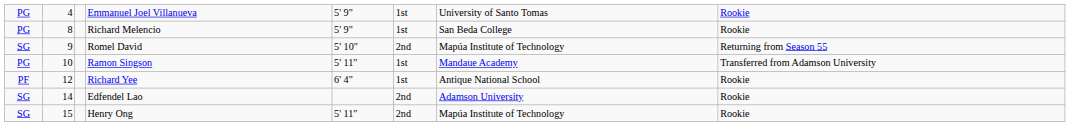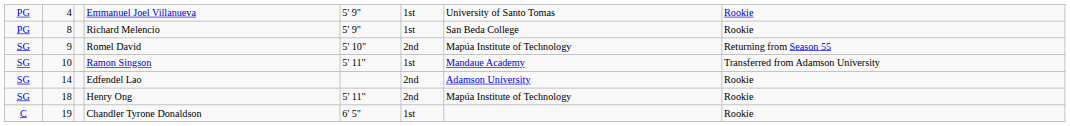Ramon Singson | column 1: PG -> SG
- row: PF | 12 | Richard Yee | 6' 4" | 1st | Antique National School | Rookie
Henry Ong | column 2: 15 -> 18
+ row: C | 19 | Chandler Tyrone Donaldson | 6' 5" | 1st | Rookie
